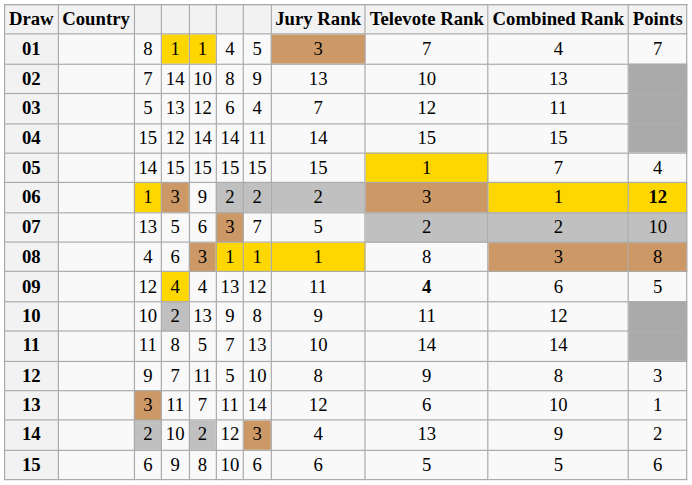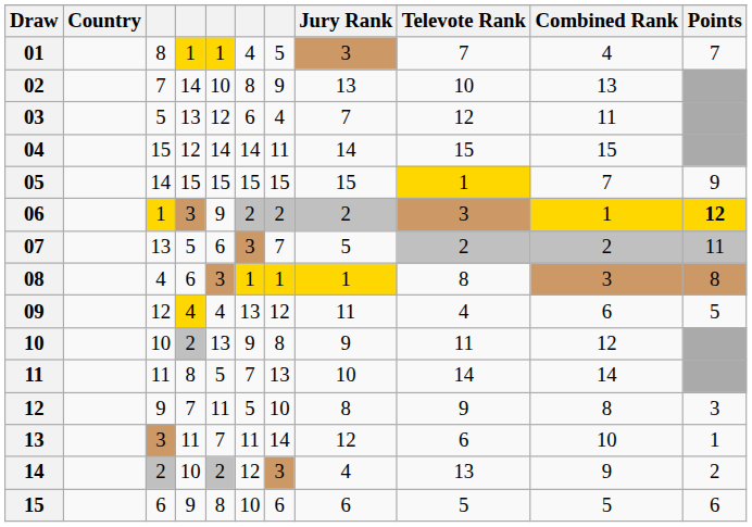05 | Points: 4 -> 9
07 | Points: 10 -> 11
09 | Televote Rank: bold -> normal
